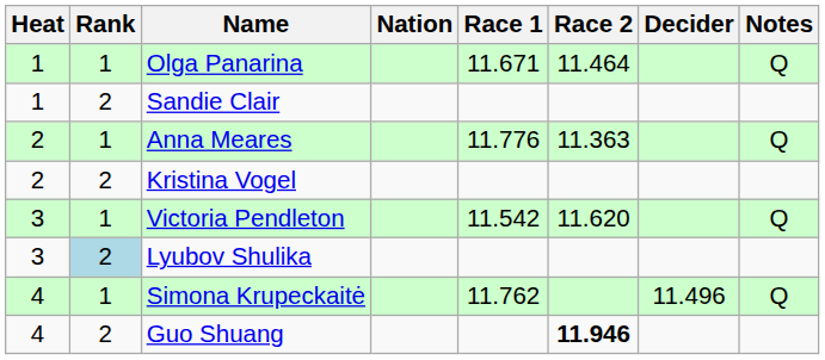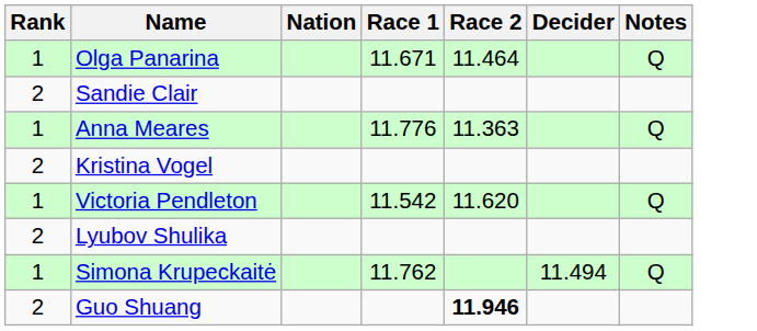- column: Heat | 1 | 1 | 2 | 2 | 3 | 3 | 4 | 4
Lyubov Shulika | Rank: lightblue background -> no background
Simona Krupeckaitė | Decider: 11.496 -> 11.494
